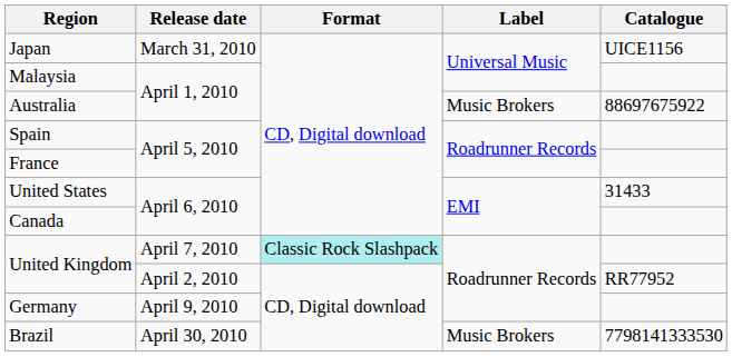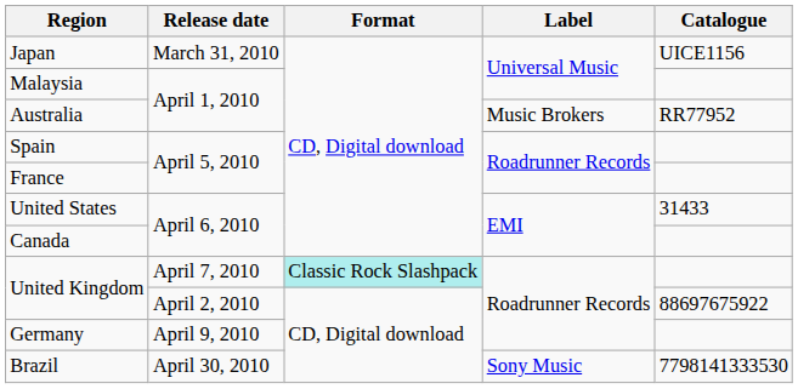Australia | Catalogue: 88697675922 -> RR77952
United Kingdom / April 2, 2010 | Catalogue: RR77952 -> 88697675922
Brazil | Label: Music Brokers -> Sony Music
